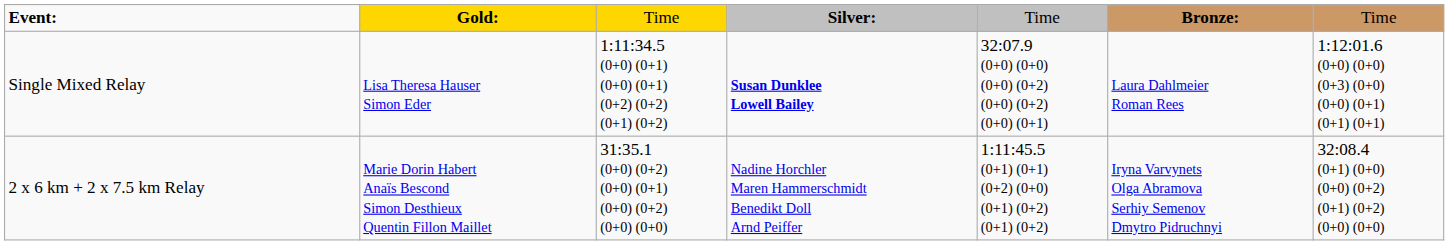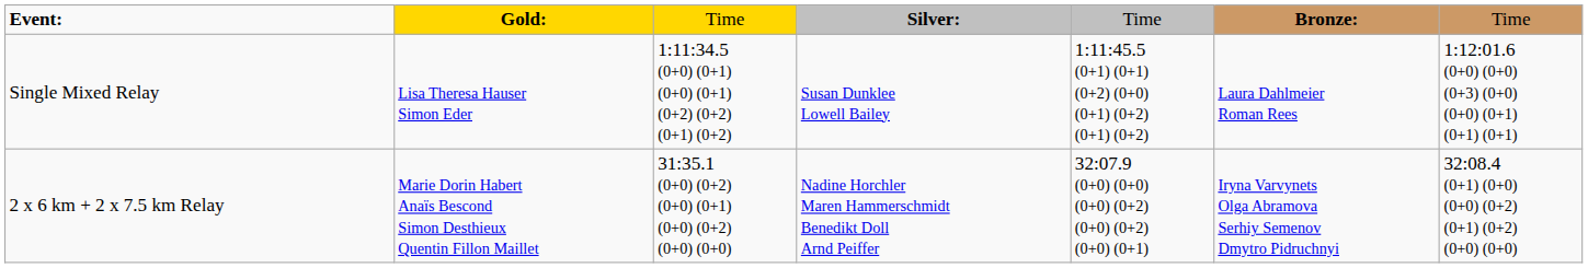Single Mixed Relay | column 4: bold -> normal
Single Mixed Relay | column 5: 32:07.9 (0+0) (0+0) (0+0) (0+2) (0+0) (0+2) (0+0) (0+1) -> 1:11:45.5 (0+1) (0+1) (0+2) (0+0) (0+1) (0+2) (0+1) (0+2)
2 x 6 km + 2 x 7.5 km Relay | column 5: 1:11:45.5 (0+1) (0+1) (0+2) (0+0) (0+1) (0+2) (0+1) (0+2) -> 32:07.9 (0+0) (0+0) (0+0) (0+2) (0+0) (0+2) (0+0) (0+1)
